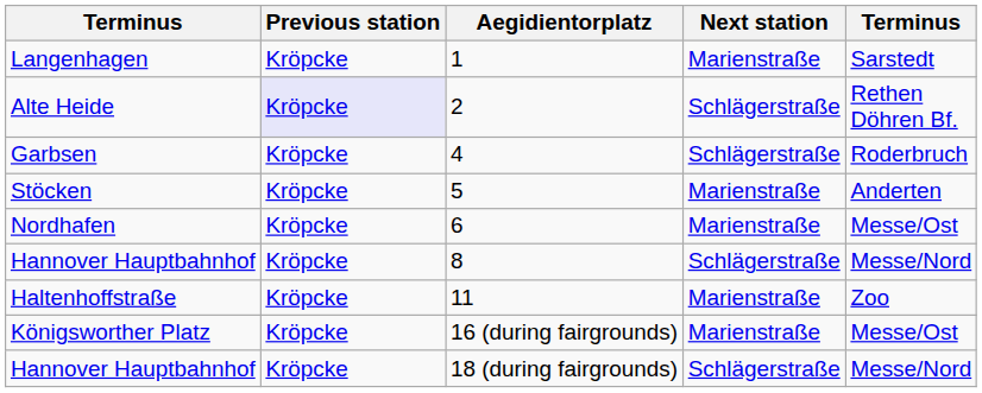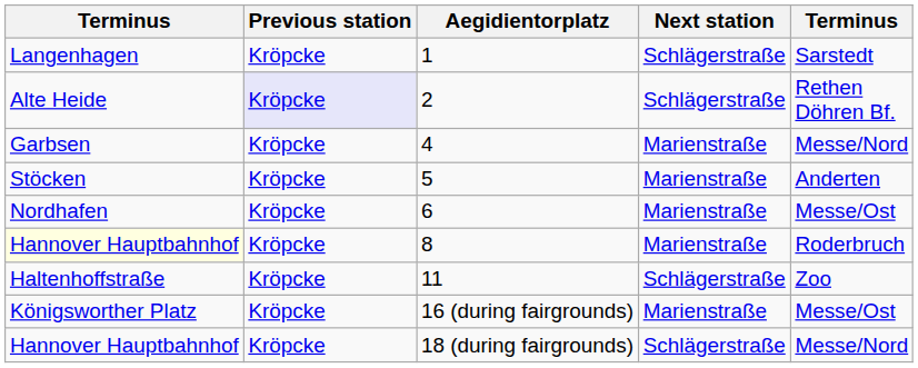1 | Next station: Marienstraße -> Schlägerstraße
4 | Next station: Schlägerstraße -> Marienstraße
4 | column 5: Roderbruch -> Messe/Nord
8 | column 1: no background -> lightyellow background
8 | Next station: Schlägerstraße -> Marienstraße
8 | column 5: Messe/Nord -> Roderbruch
11 | Next station: Marienstraße -> Schlägerstraße
